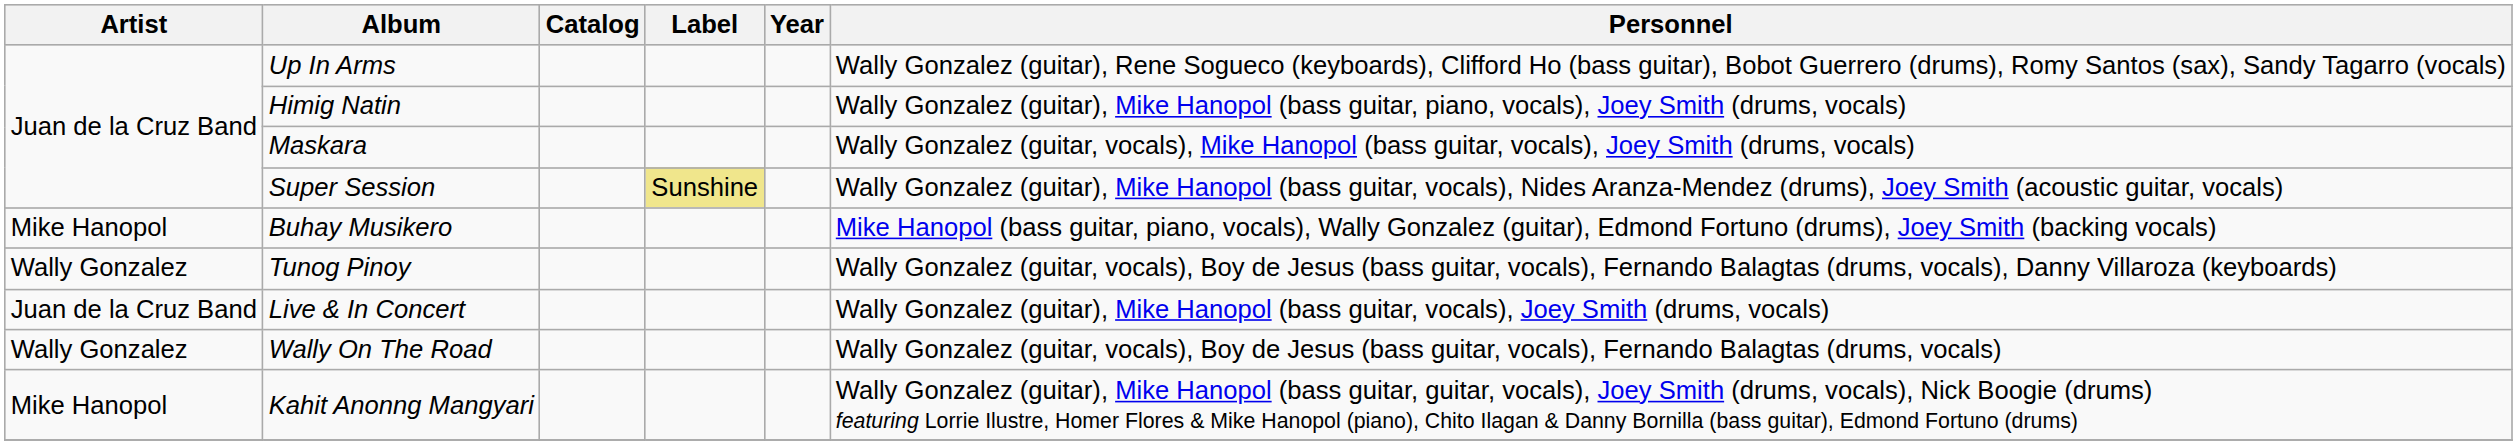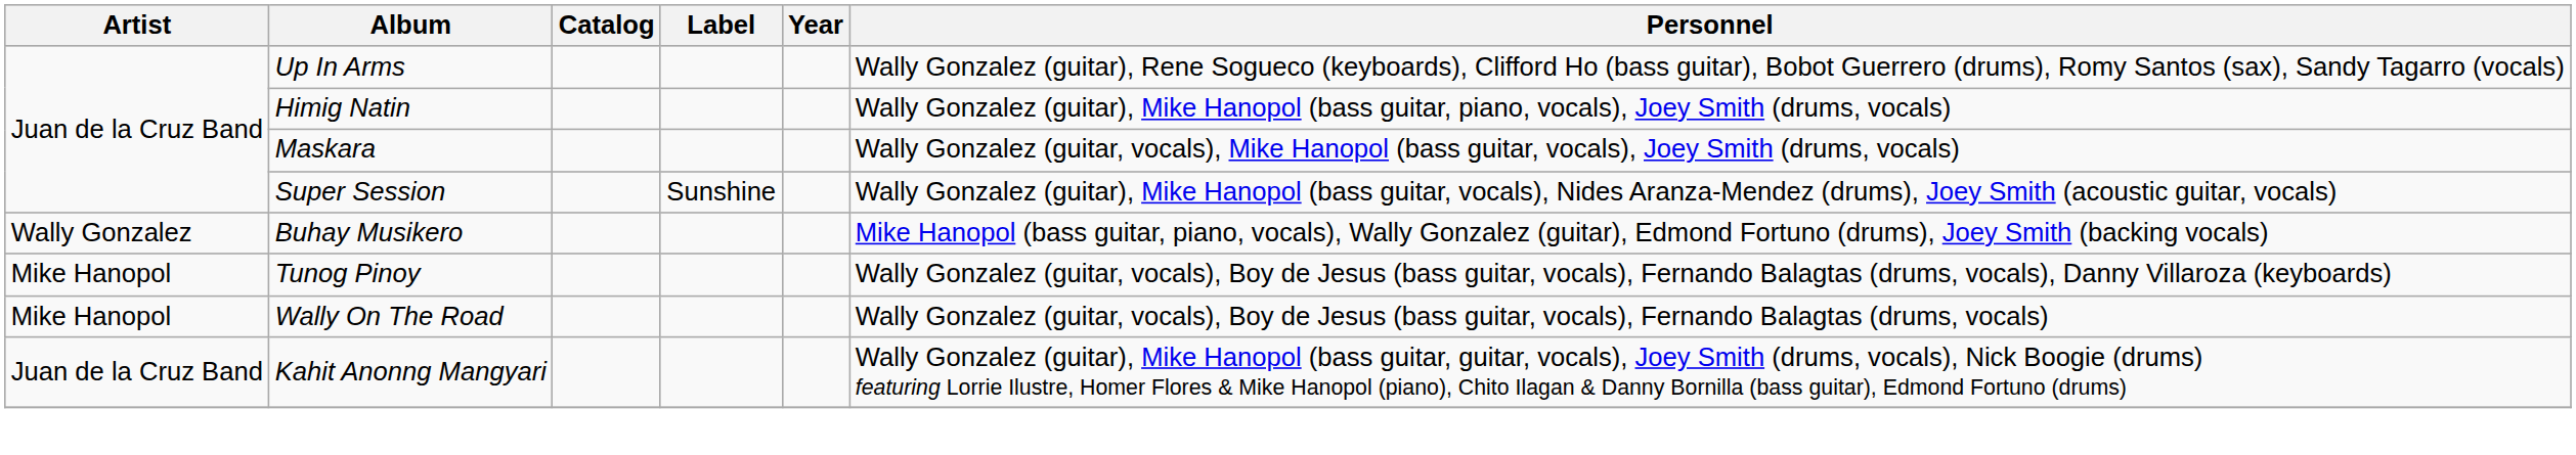Super Session | Label: khaki background -> no background
Buhay Musikero | Artist: Mike Hanopol -> Wally Gonzalez
Tunog Pinoy | Artist: Wally Gonzalez -> Mike Hanopol
- row: Juan de la Cruz Band | Live & In Concert | Wally Gonzalez (guitar), Mike Hanopol (bass guitar, vocals), Joey Smith (drums, vocals)
Wally On The Road | Artist: Wally Gonzalez -> Mike Hanopol
Kahit Anonng Mangyari | Artist: Mike Hanopol -> Juan de la Cruz Band
